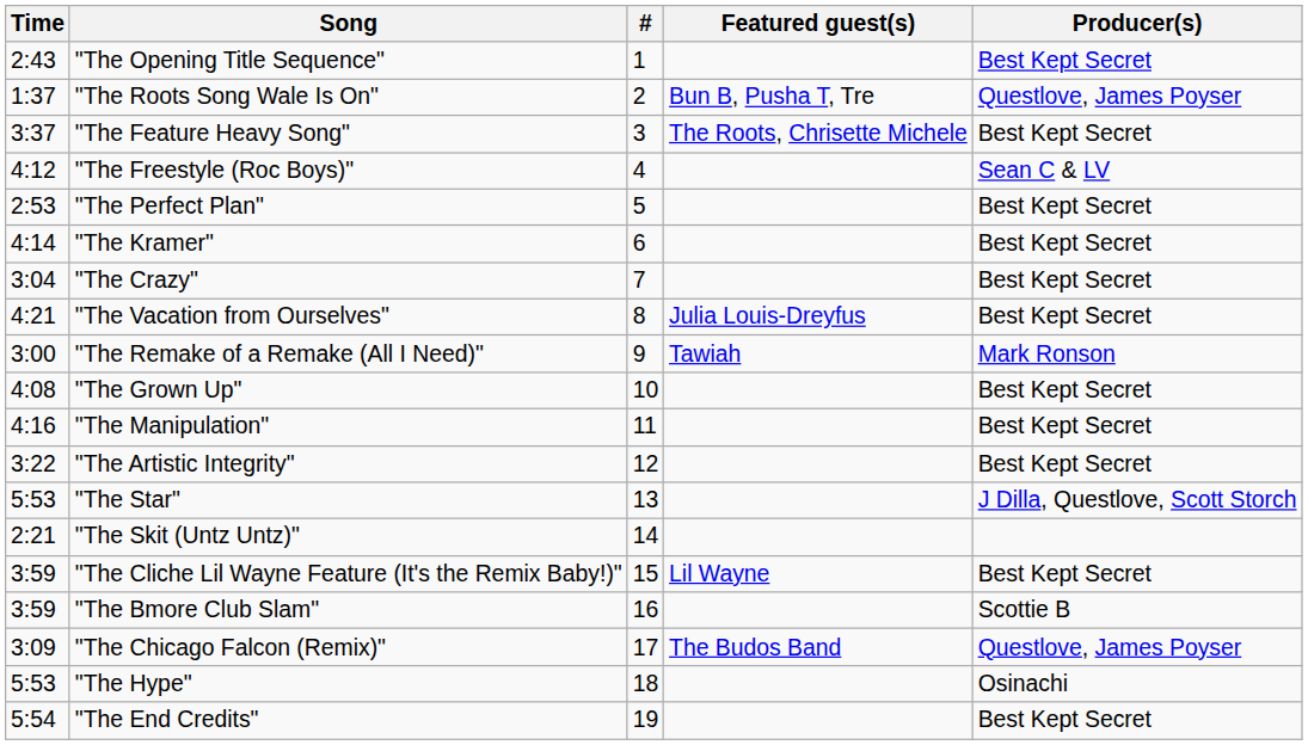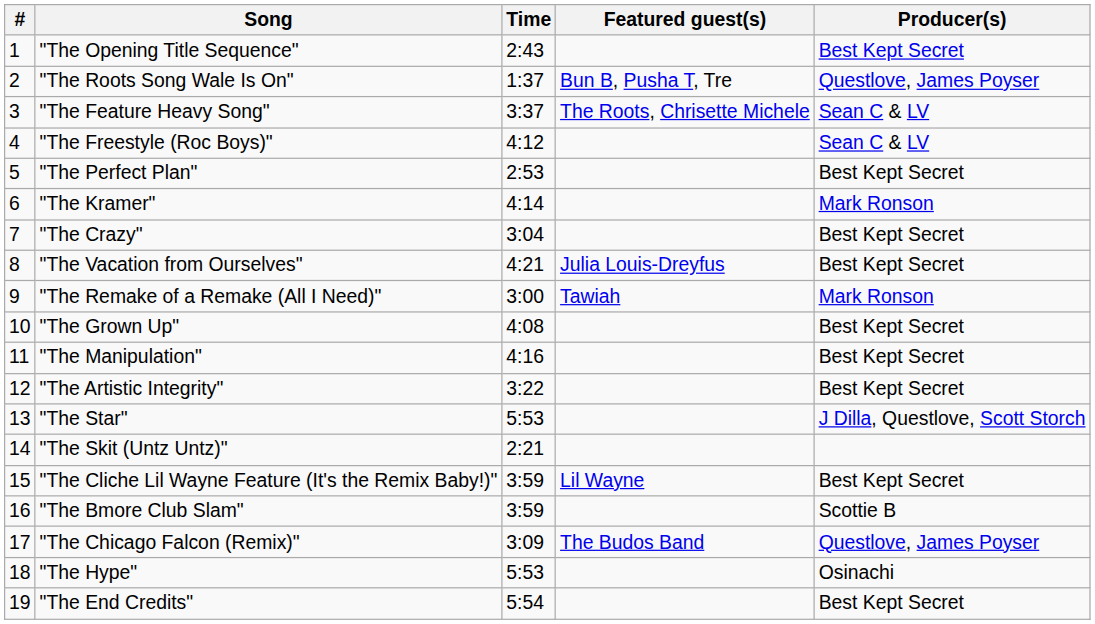columns swapped: # <-> Time
"The Feature Heavy Song" | Producer(s): Best Kept Secret -> Sean C & LV
"The Kramer" | Producer(s): Best Kept Secret -> Mark Ronson
